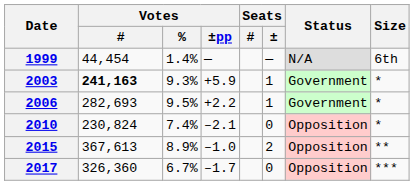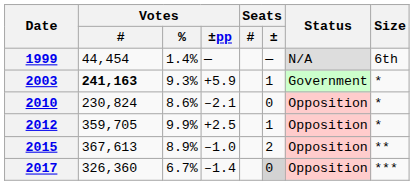- row: 2006 | 282,693 | 9.5% | +2.2 | 1 | Government | *
2010 | Votes / %: 7.4% -> 8.6%
+ row: 2012 | 359,705 | 9.9% | +2.5 | 1 | Opposition | *
2017 | Votes / ±pp: –1.7 -> –1.4
2017 | Seats / ±: no background -> lightgrey background
